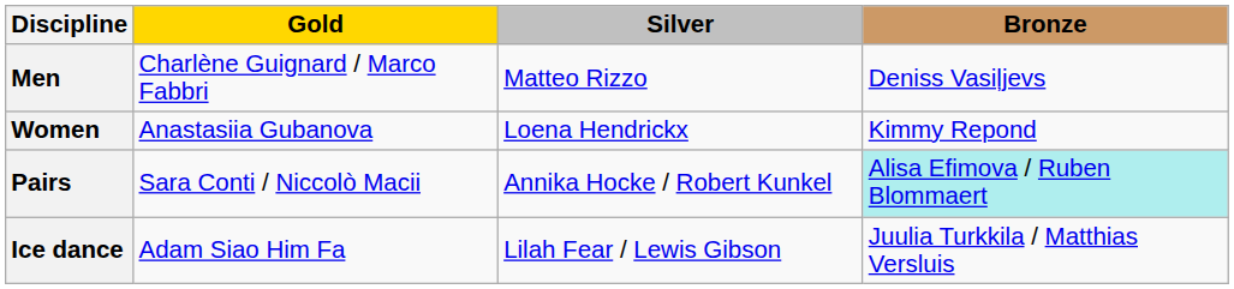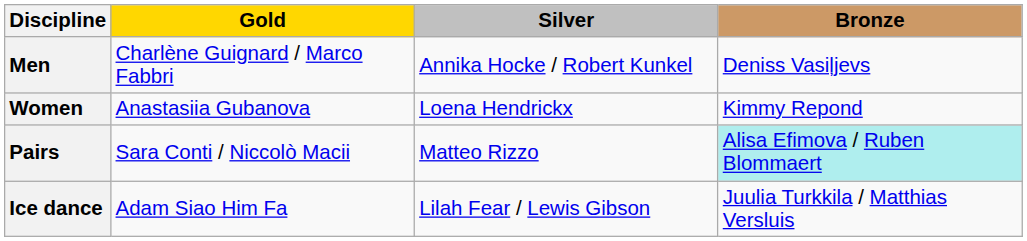Men | Silver: Matteo Rizzo -> Annika Hocke / Robert Kunkel
Pairs | Silver: Annika Hocke / Robert Kunkel -> Matteo Rizzo
